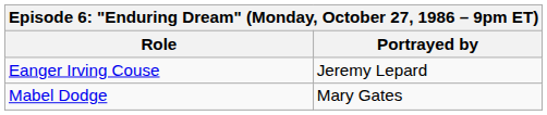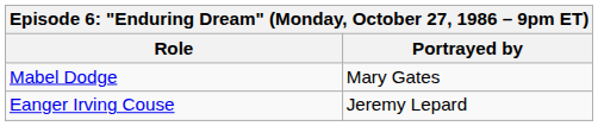rows swapped: Eanger Irving Couse <-> Mabel Dodge
